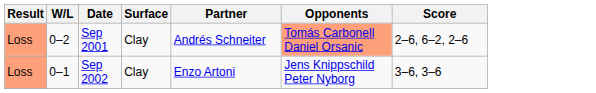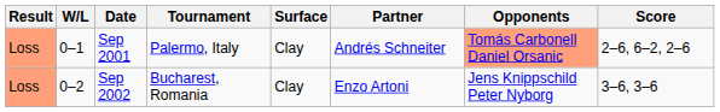+ column: Tournament | Palermo, Italy | Bucharest, Romania
Sep 2001 | W/L: 0–2 -> 0–1
Sep 2002 | W/L: 0–1 -> 0–2
